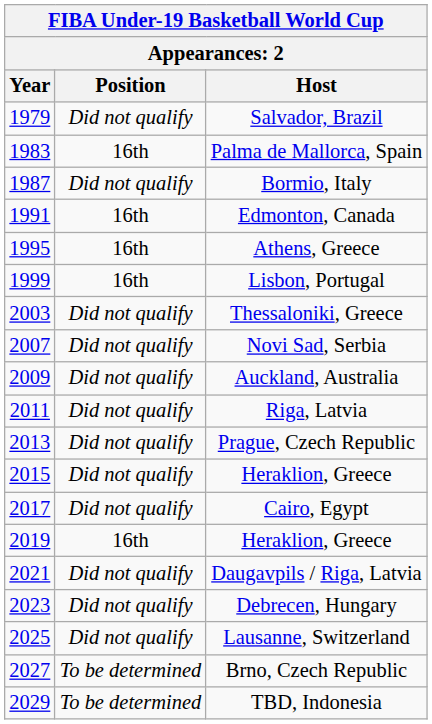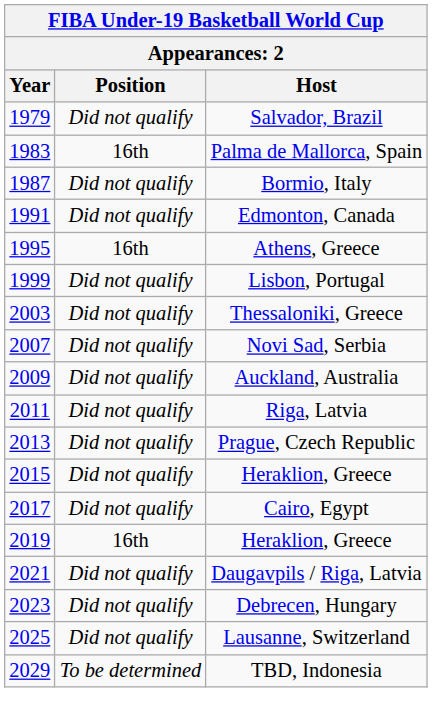Edmonton, Canada | Position: 16th -> Did not qualify
Lisbon, Portugal | Position: 16th -> Did not qualify
- row: 2027 | To be determined | Brno, Czech Republic
